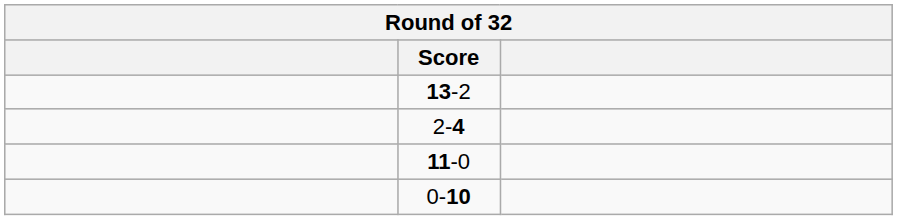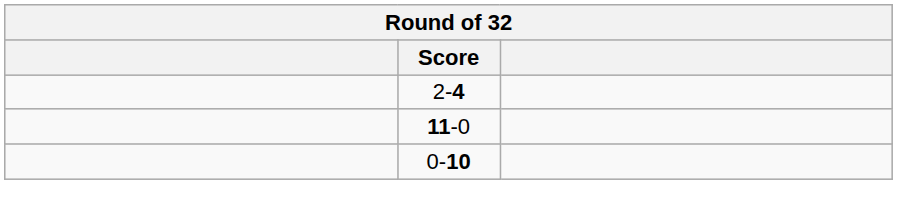- row: 13-2
